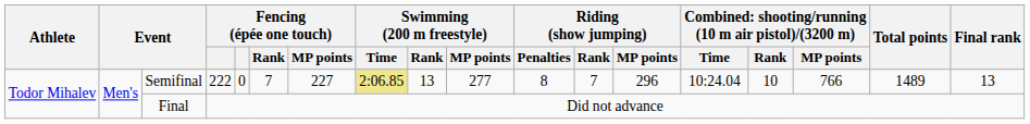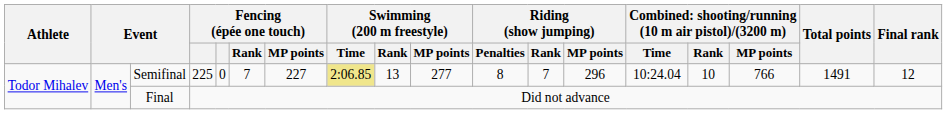Semifinal | column 4: 222 -> 225
Semifinal | Total points: 1489 -> 1491
Semifinal | Final rank: 13 -> 12
